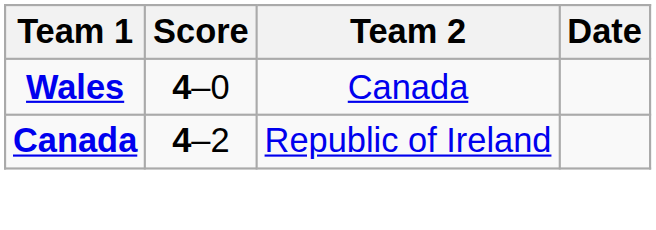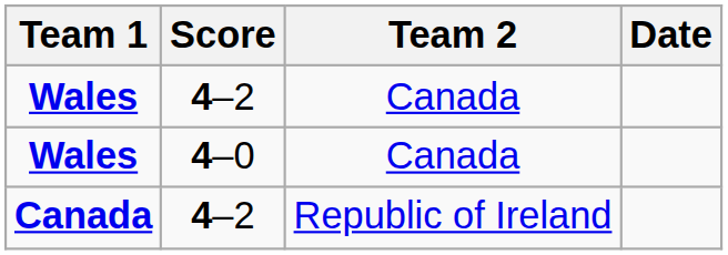+ row: Wales | 4–2 | Canada
